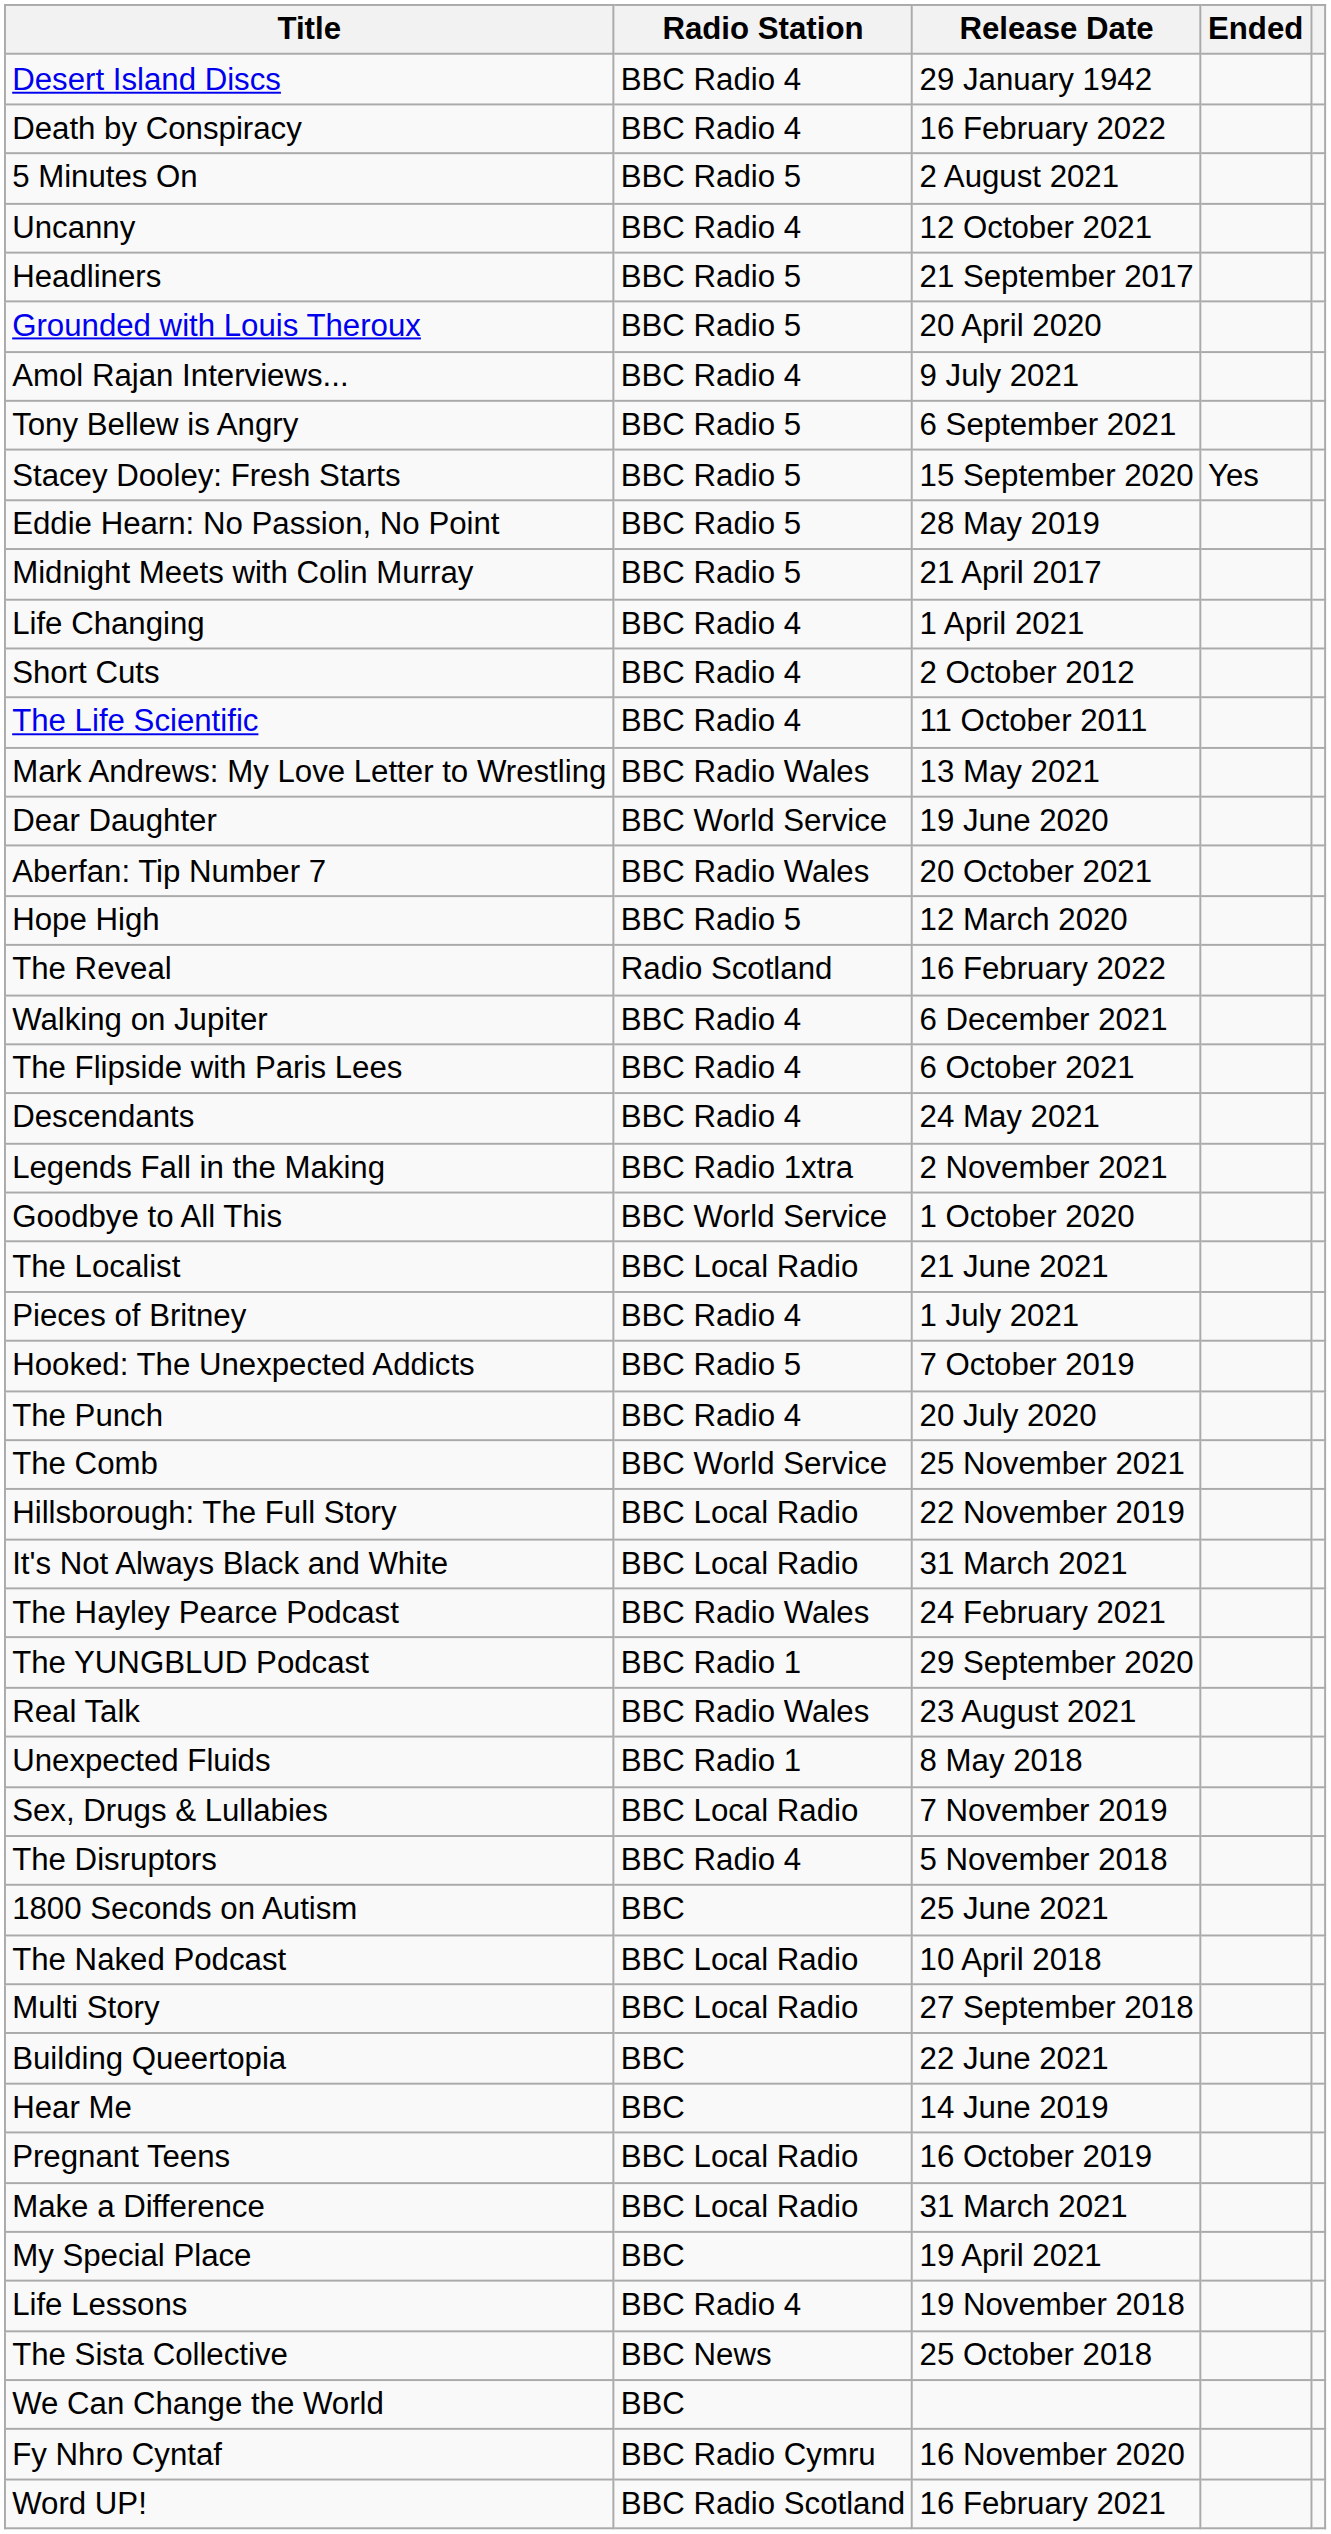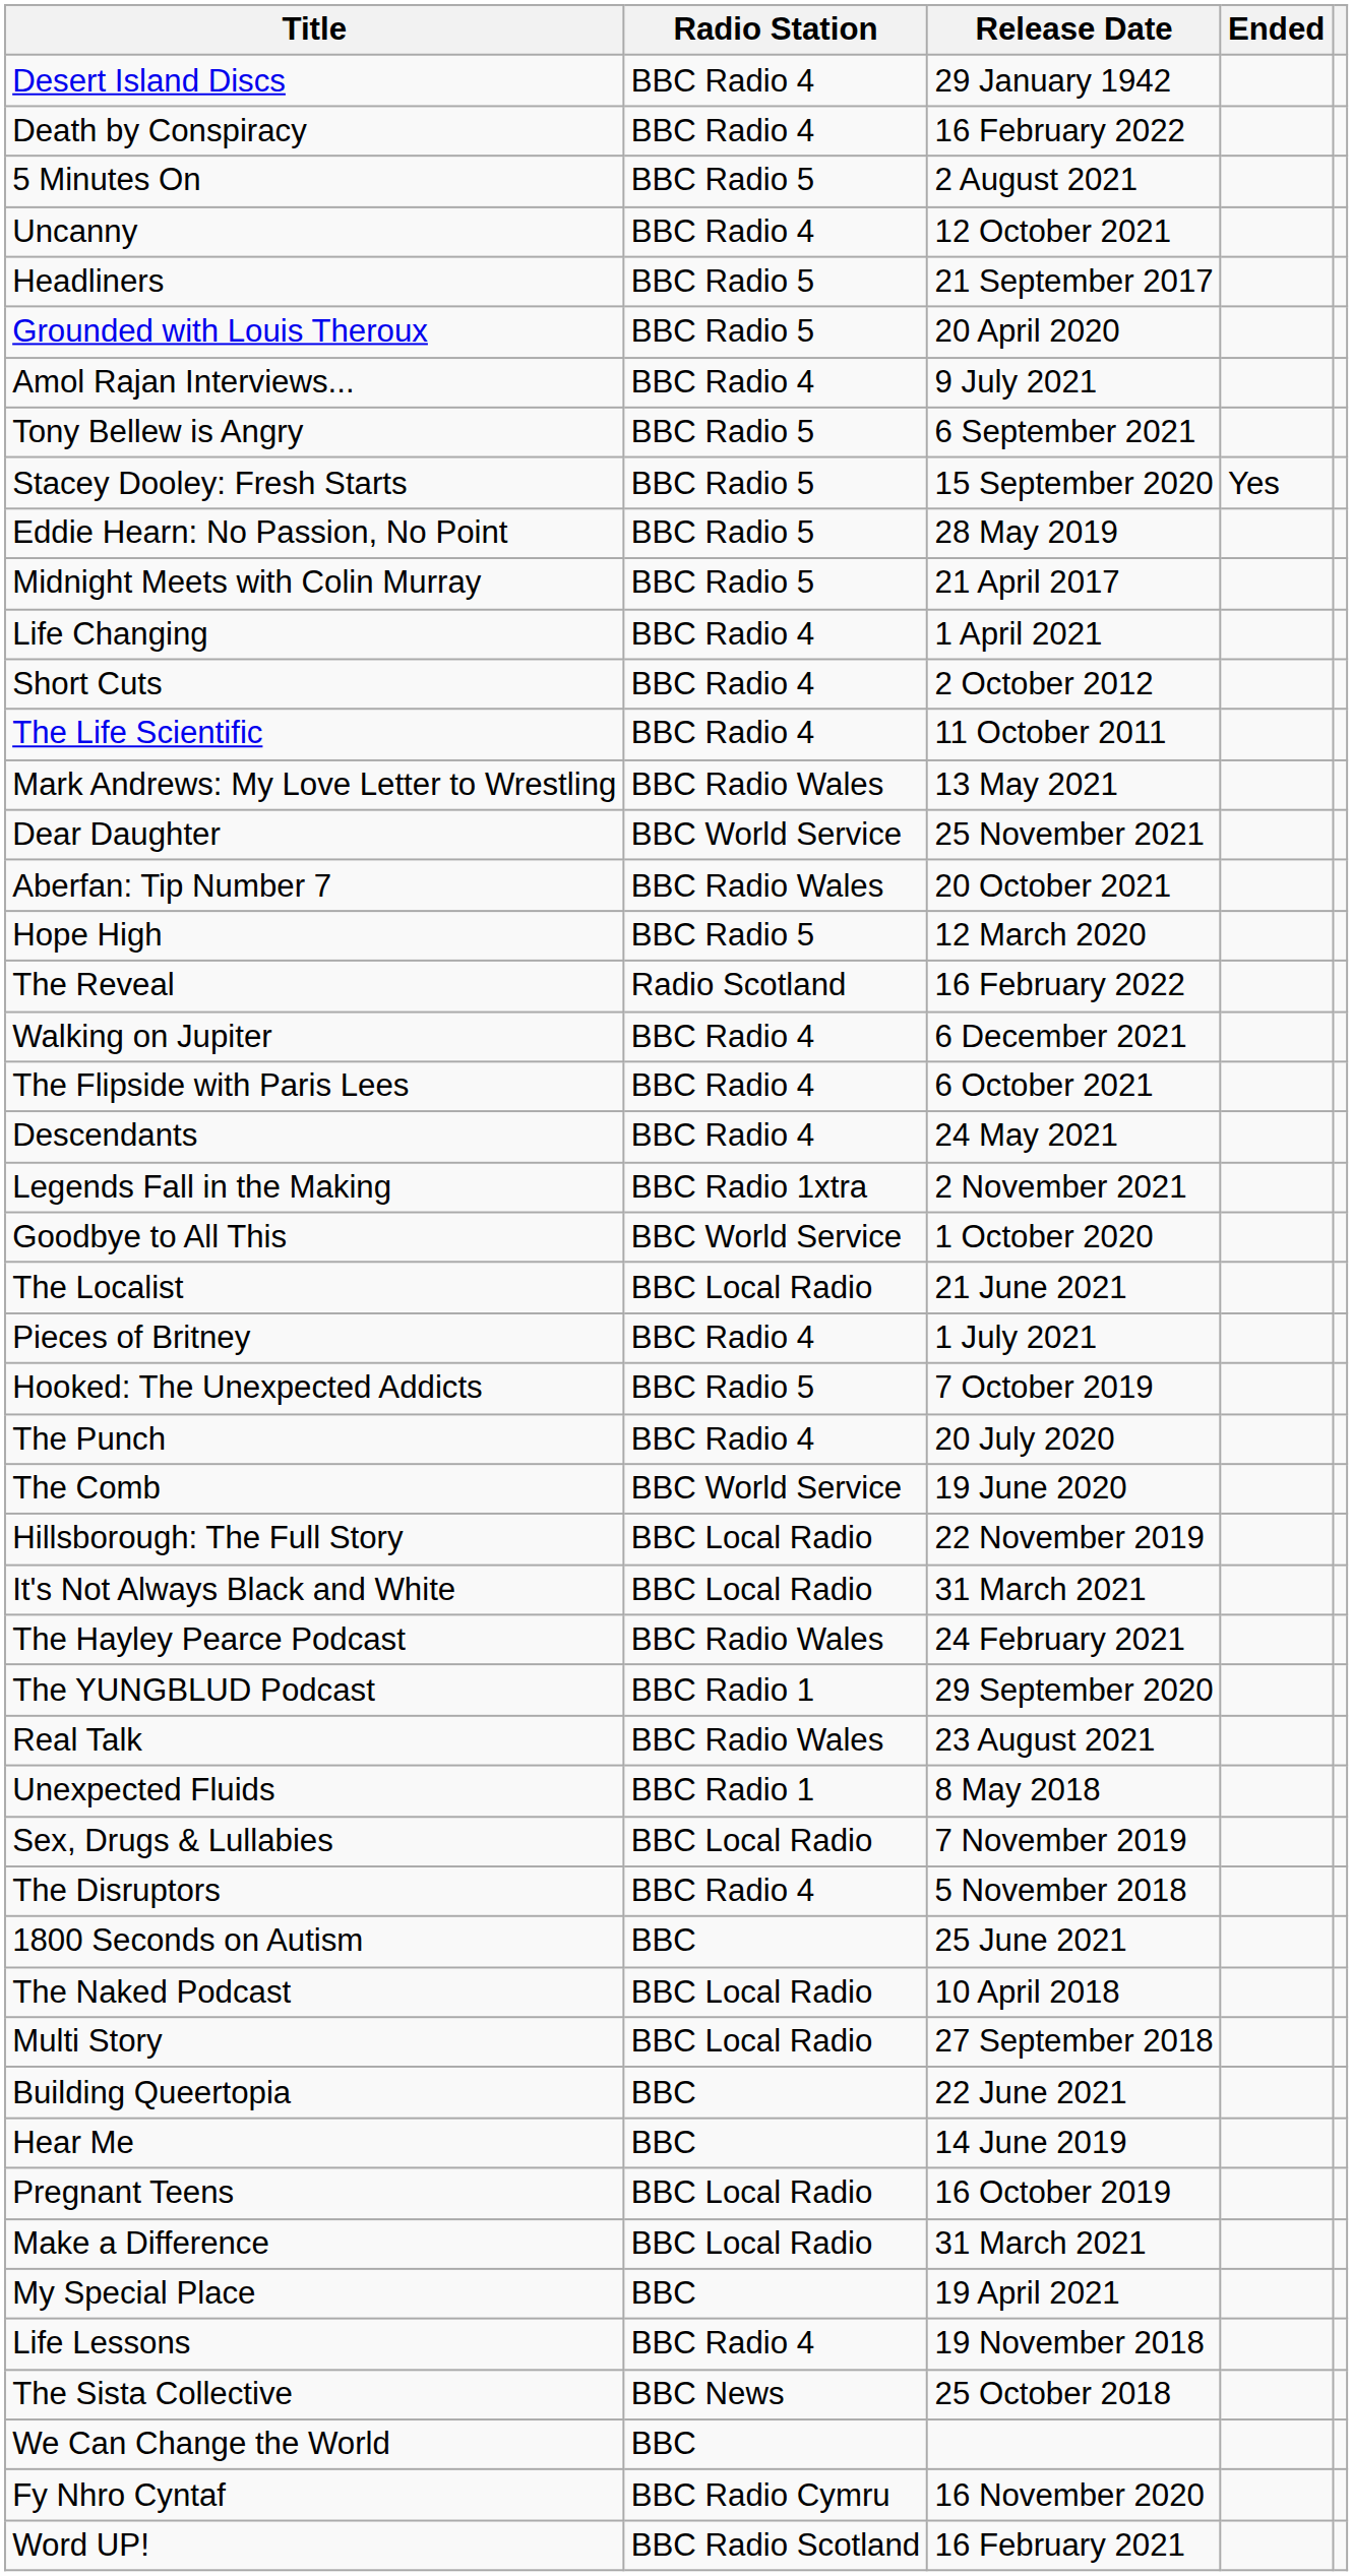Dear Daughter | Release Date: 19 June 2020 -> 25 November 2021
The Comb | Release Date: 25 November 2021 -> 19 June 2020
